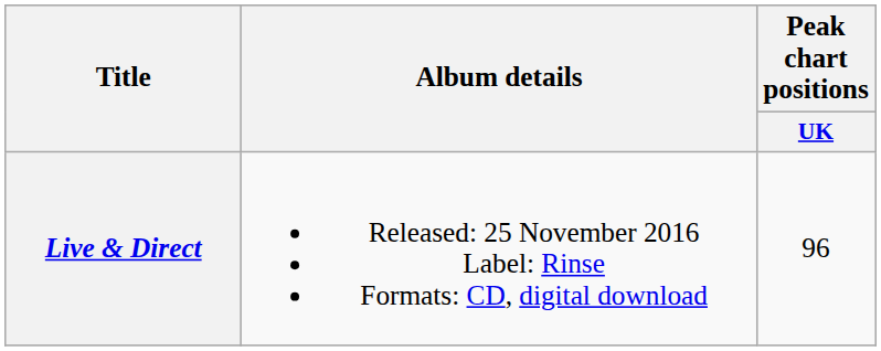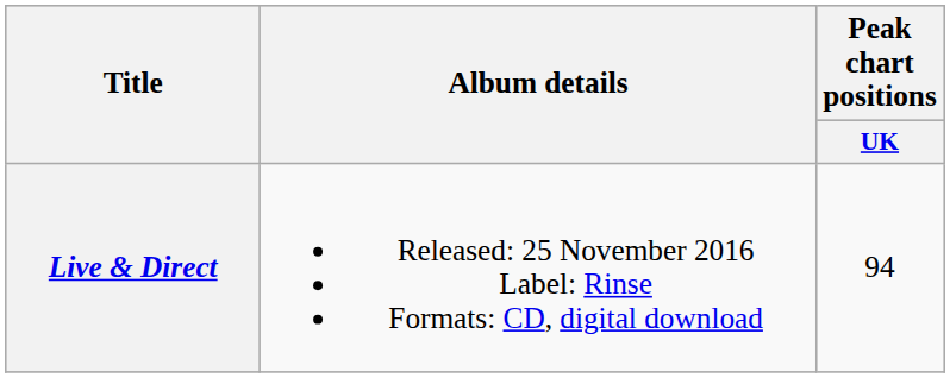Live & Direct | Peak chart positions / UK: 96 -> 94
